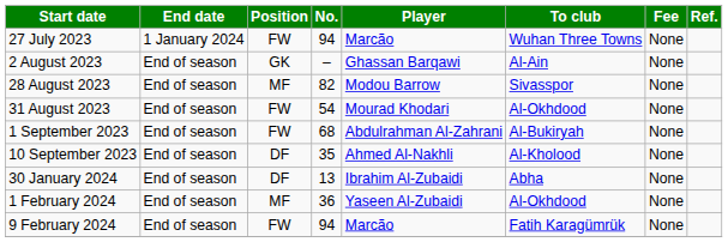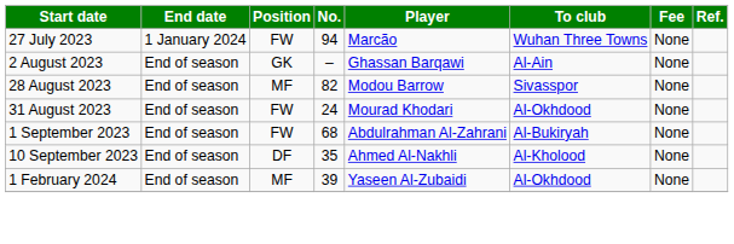31 August 2023 | No.: 54 -> 24
- row: 30 January 2024 | End of season | DF | 13 | Ibrahim Al-Zubaidi | Abha | None
1 February 2024 | No.: 36 -> 39
- row: 9 February 2024 | End of season | FW | 94 | Marcão | Fatih Karagümrük | None
